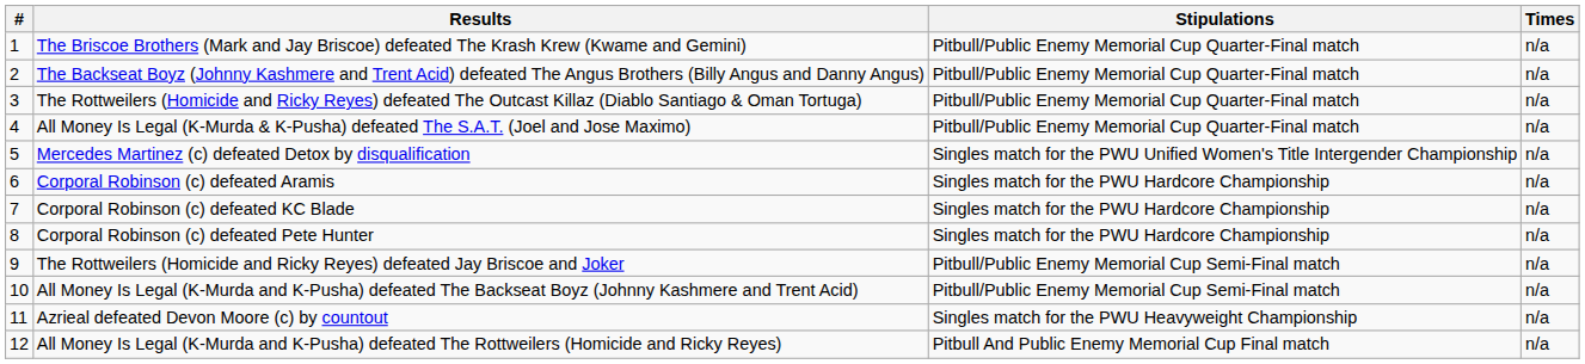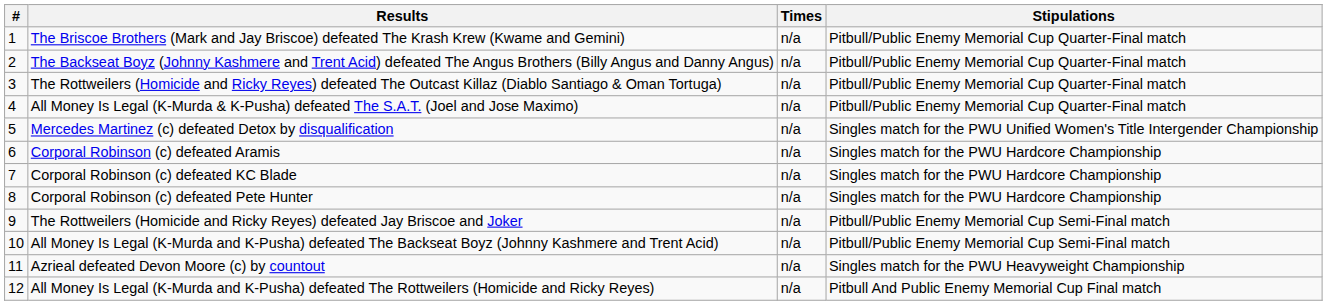columns swapped: Stipulations <-> Times
